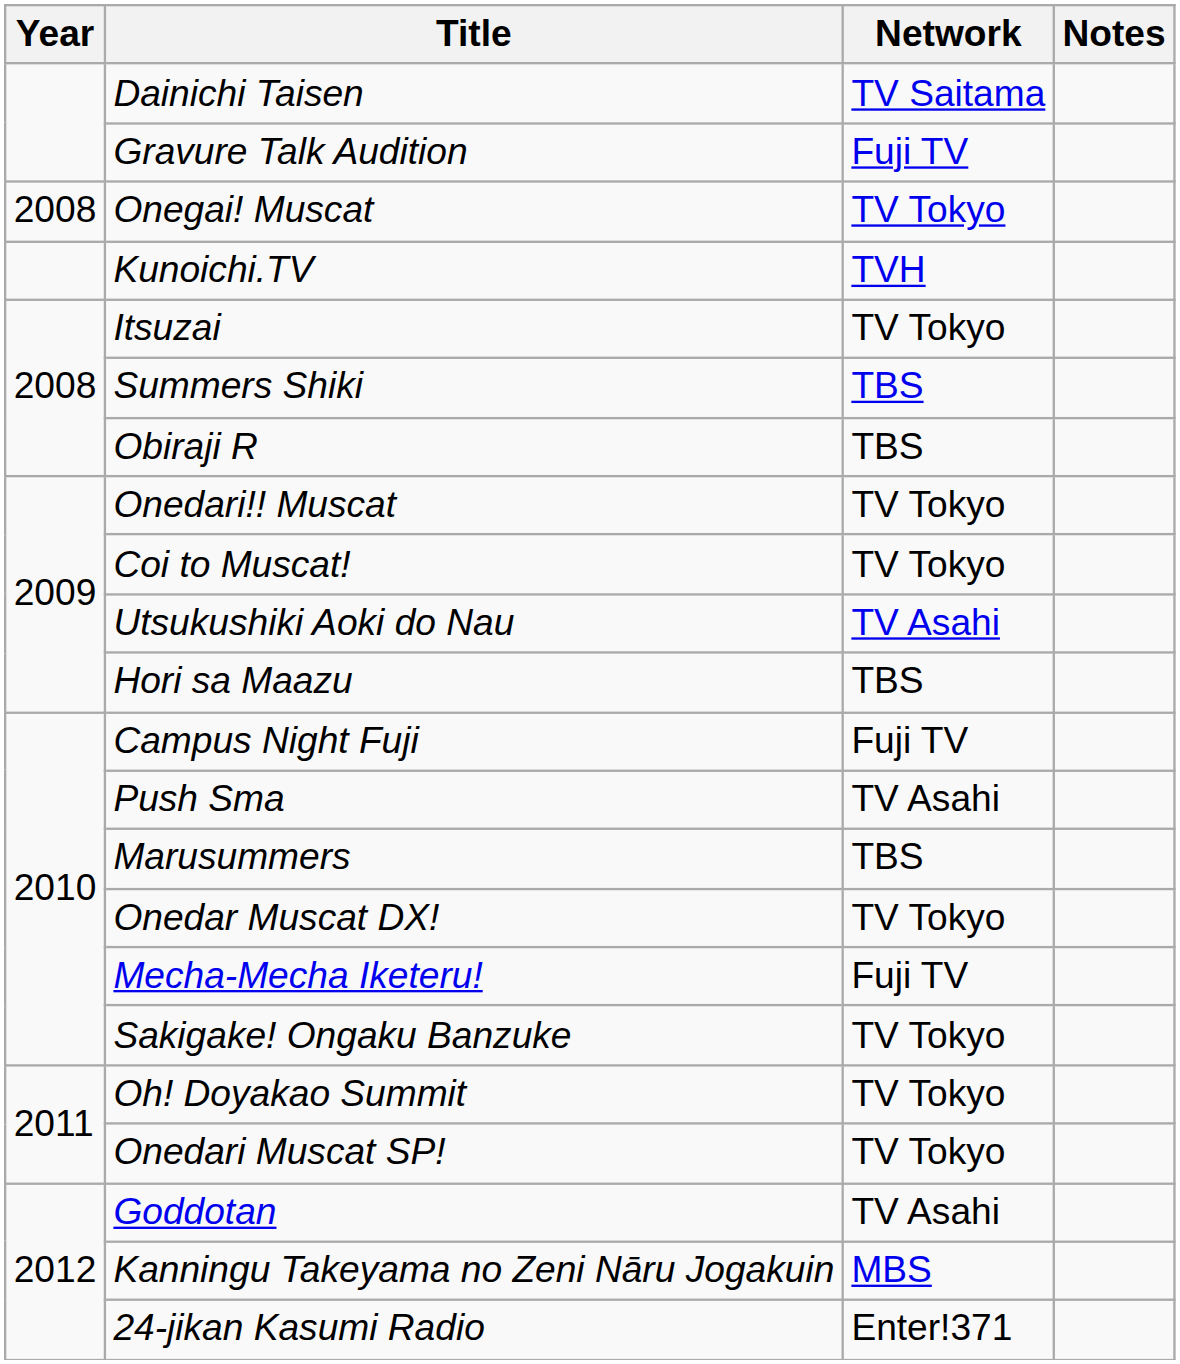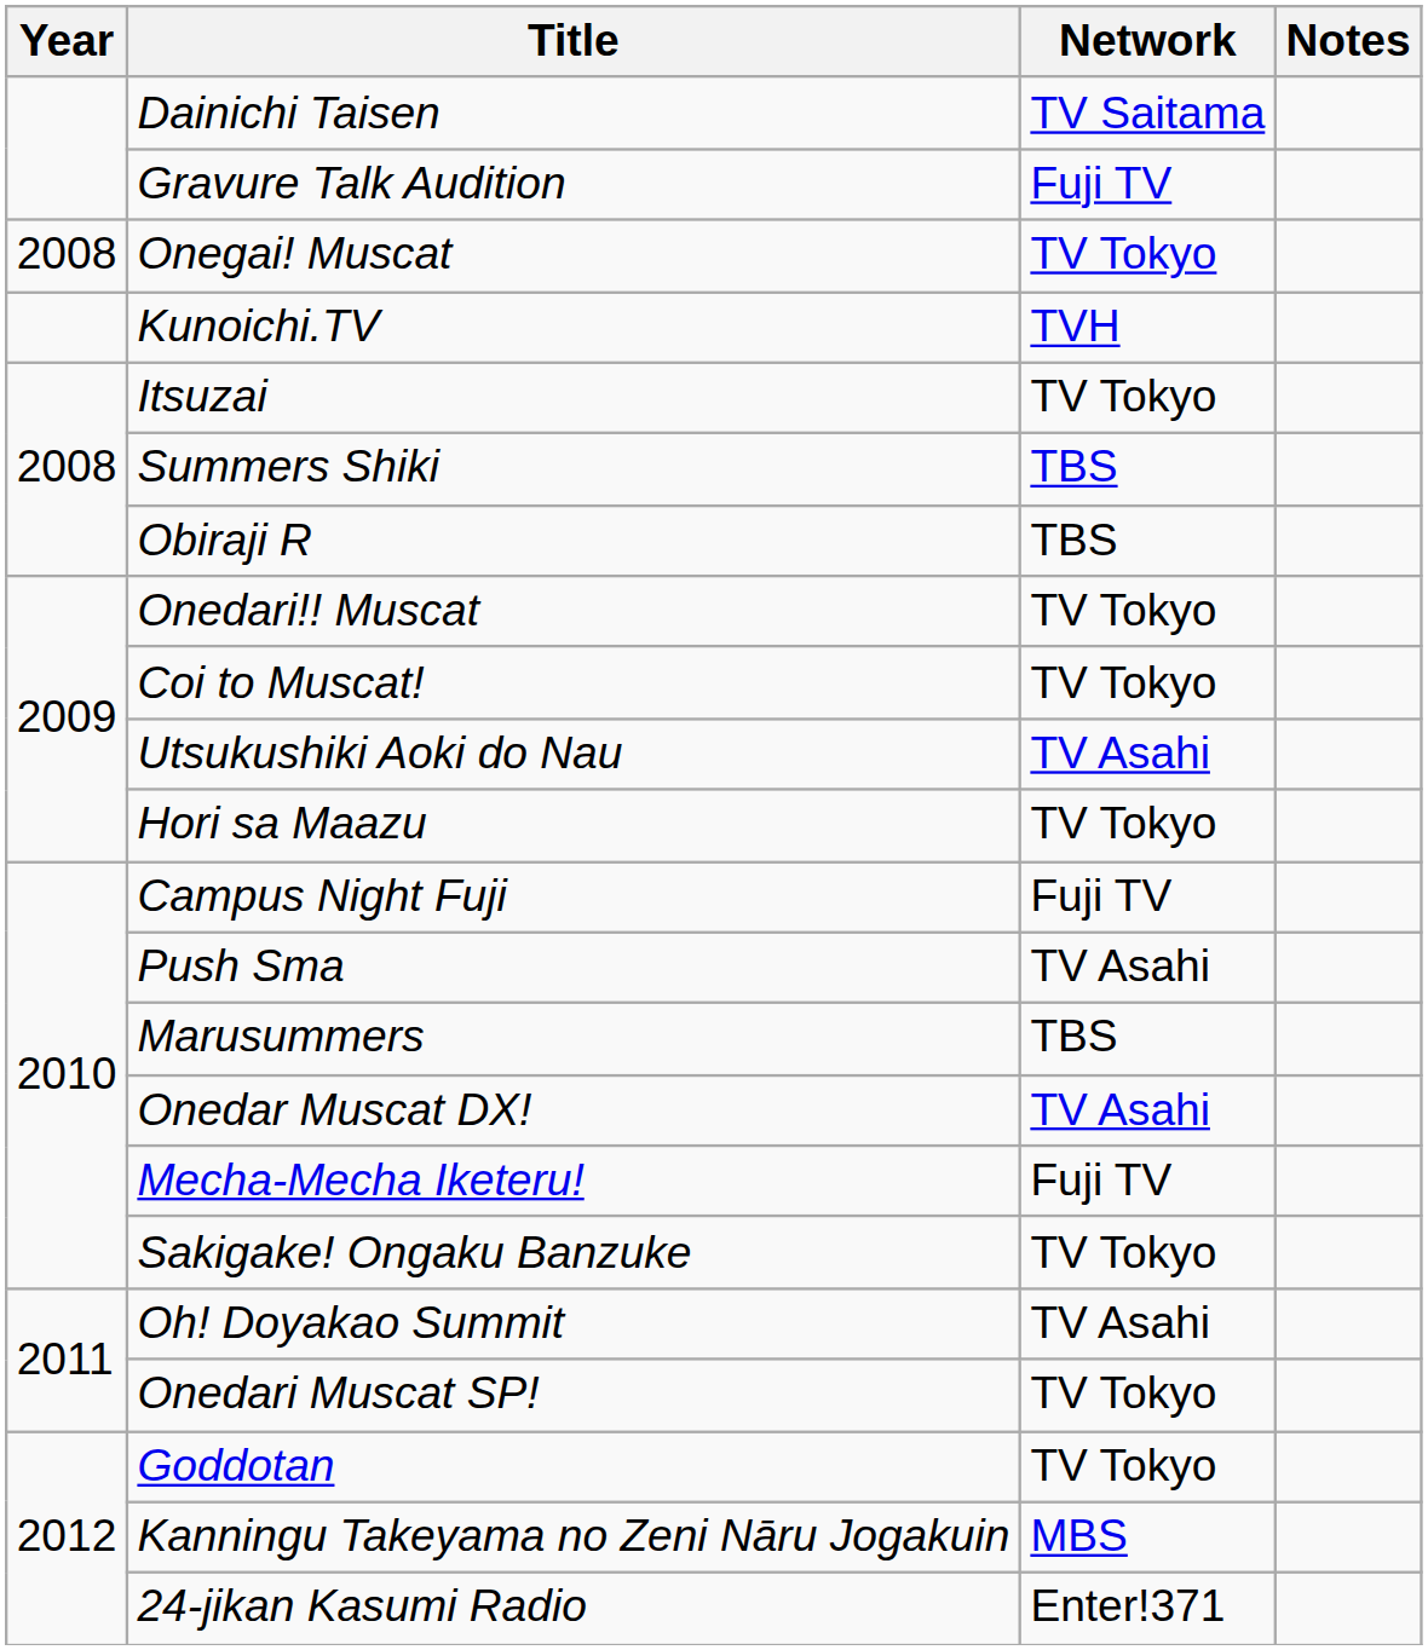Hori sa Maazu | Network: TBS -> TV Tokyo
Onedar Muscat DX! | Network: TV Tokyo -> TV Asahi
Oh! Doyakao Summit | Network: TV Tokyo -> TV Asahi
Goddotan | Network: TV Asahi -> TV Tokyo
